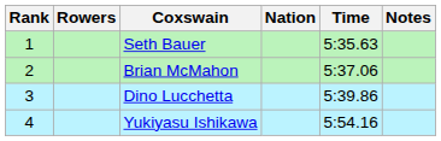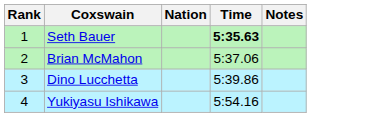- column: Rowers
Seth Bauer | Time: normal -> bold
